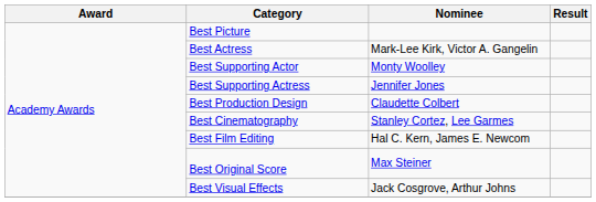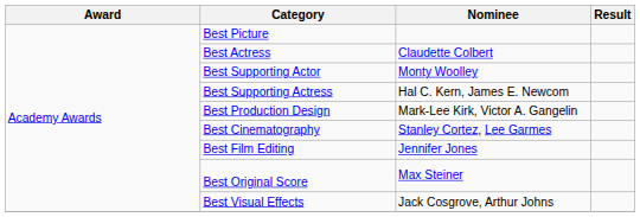Best Actress | Nominee: Mark-Lee Kirk, Victor A. Gangelin -> Claudette Colbert
Best Supporting Actress | Nominee: Jennifer Jones -> Hal C. Kern, James E. Newcom
Best Production Design | Nominee: Claudette Colbert -> Mark-Lee Kirk, Victor A. Gangelin
Best Film Editing | Nominee: Hal C. Kern, James E. Newcom -> Jennifer Jones
